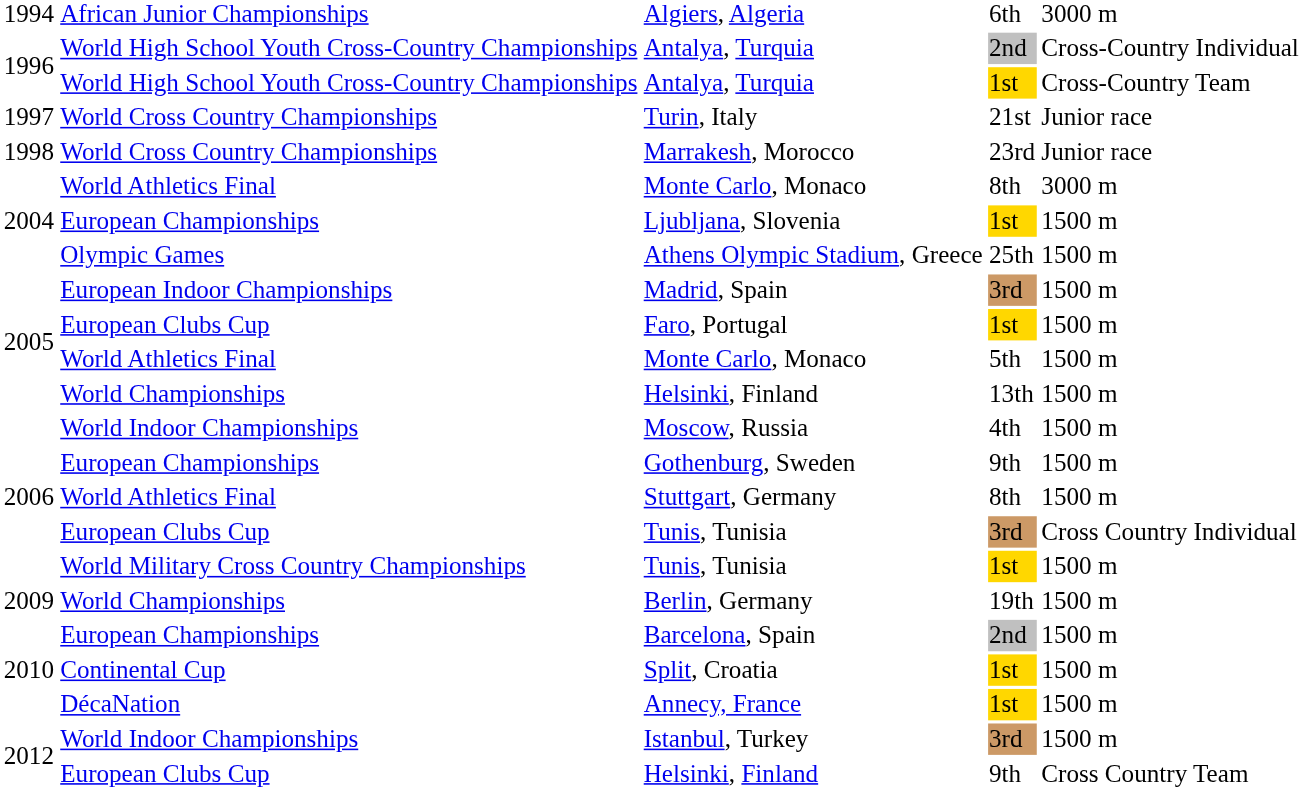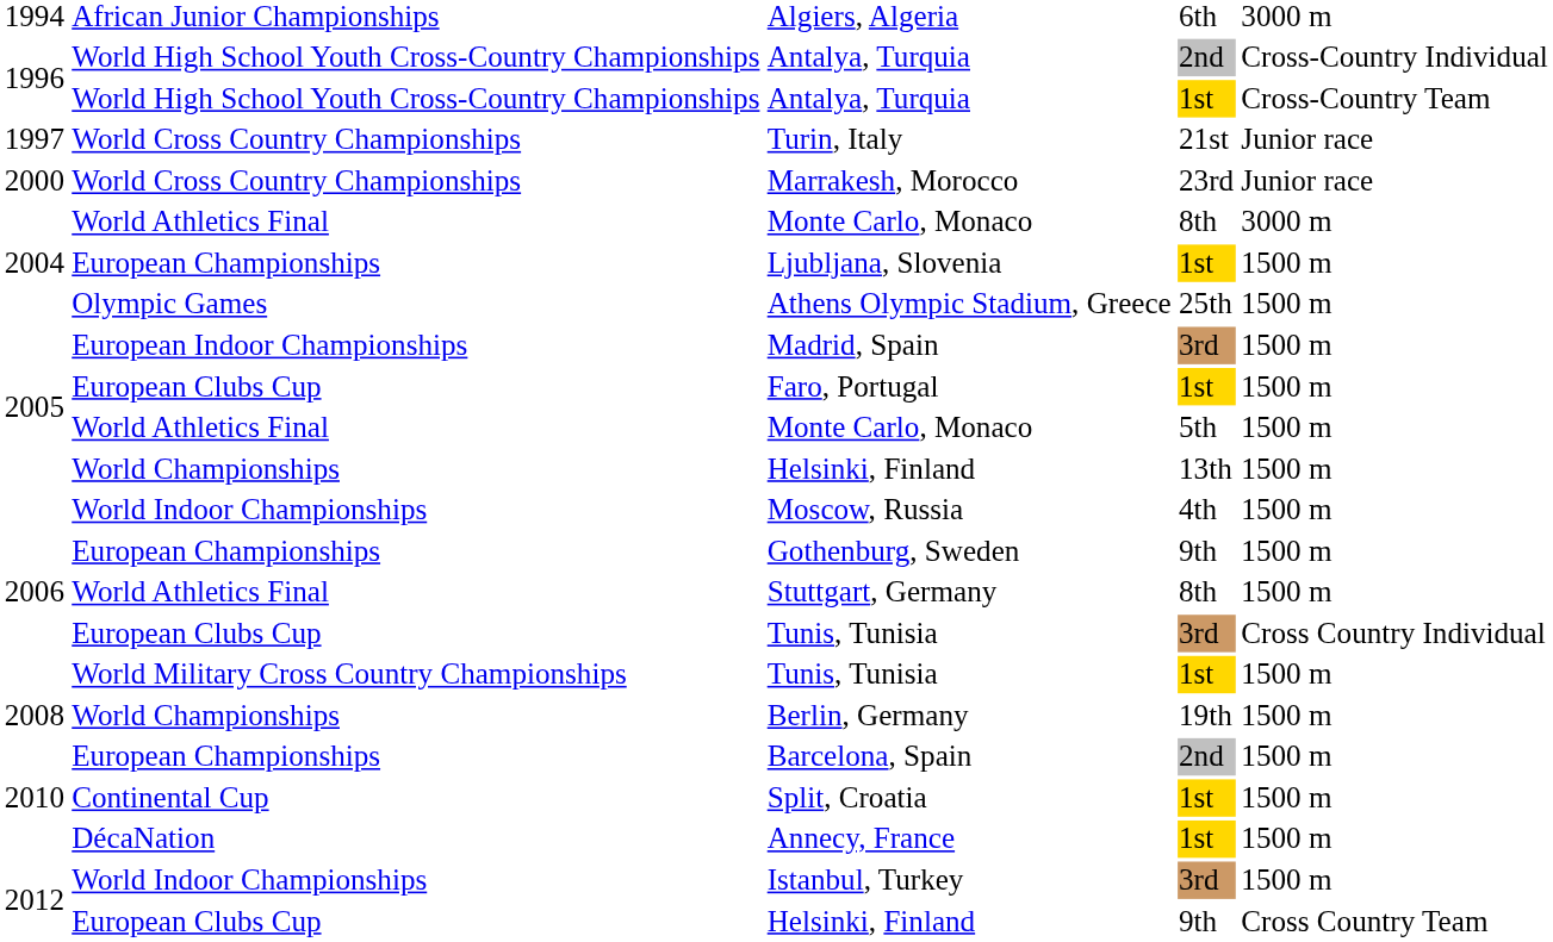Marrakesh, Morocco | column 1: 1998 -> 2000
Berlin, Germany | column 1: 2009 -> 2008
